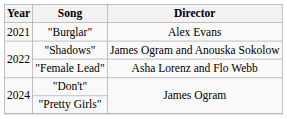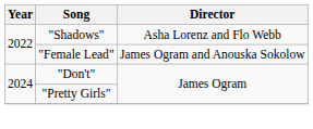- row: 2021 | "Burglar" | Alex Evans
"Shadows" | Director: James Ogram and Anouska Sokolow -> Asha Lorenz and Flo Webb
"Female Lead" | Director: Asha Lorenz and Flo Webb -> James Ogram and Anouska Sokolow
